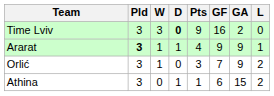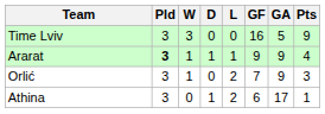columns swapped: L <-> Pts
Time Lviv | D: bold -> normal
Time Lviv | GA: 2 -> 5
Athina | GA: 15 -> 17
